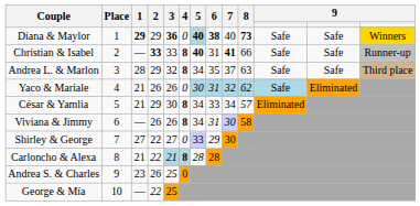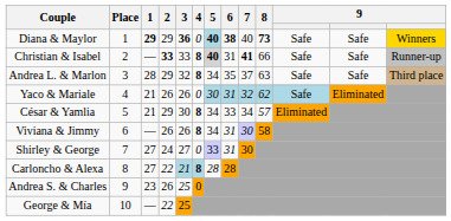Christian & Isabel | 5: no background -> lightgrey background
Shirley & George | 2: 22 -> 24
Shirley & George | 6: 29 -> 31
Carloncho & Alexa | 1: 21 -> 27
